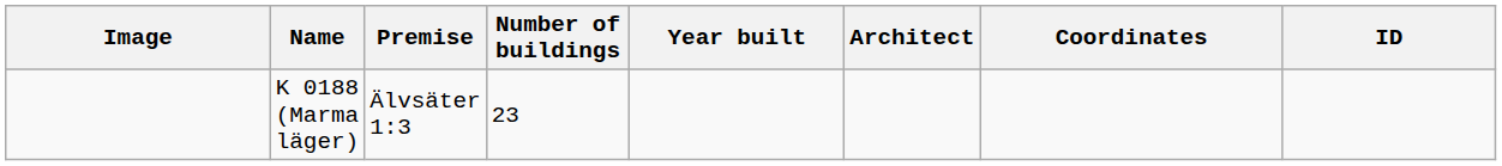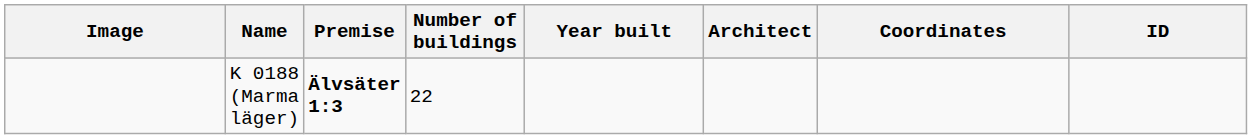K 0188 (Marma läger) | Premise: normal -> bold
K 0188 (Marma läger) | Number of buildings: 23 -> 22
